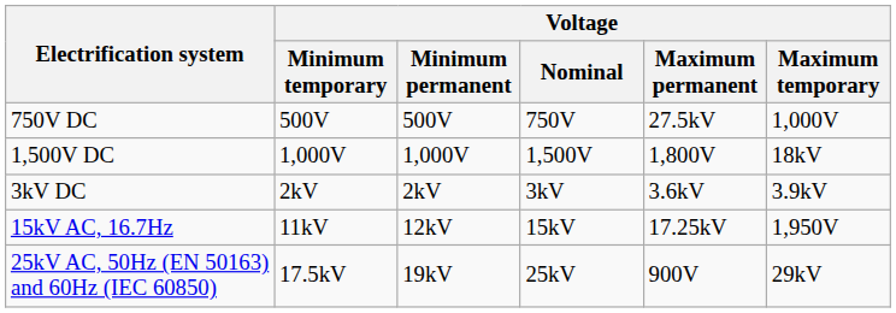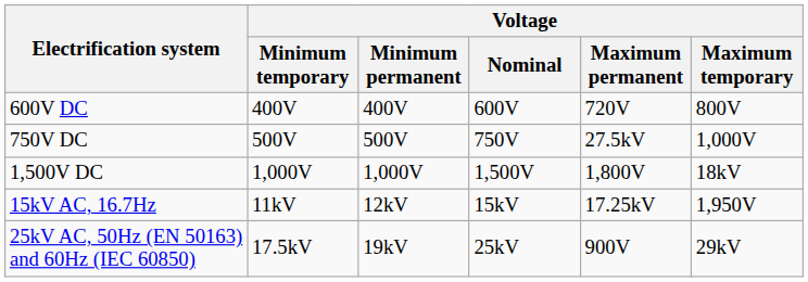+ row: 600V DC | 400V | 400V | 600V | 720V | 800V
- row: 3kV DC | 2kV | 2kV | 3kV | 3.6kV | 3.9kV
